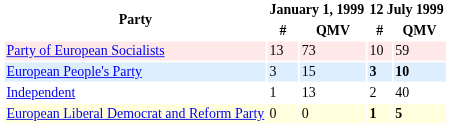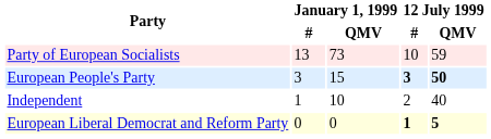European People's Party | 12 July 1999 / QMV: 10 -> 50
Independent | January 1, 1999 / QMV: 13 -> 10
